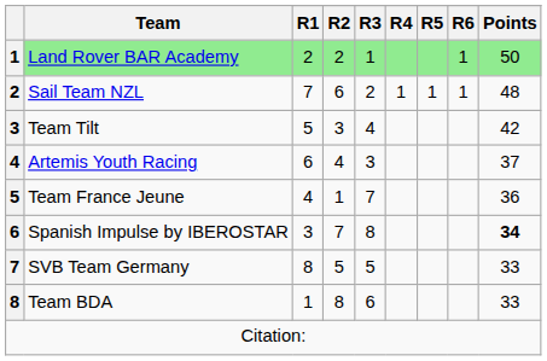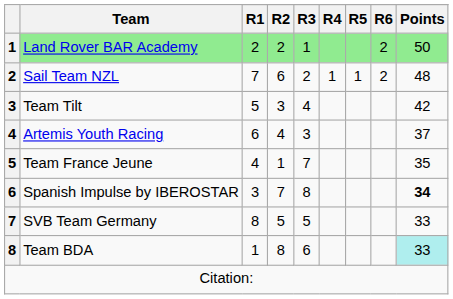Land Rover BAR Academy | R6: 1 -> 2
Sail Team NZL | R6: 1 -> 2
Team France Jeune | Points: 36 -> 35
Team BDA | Points: no background -> paleturquoise background
